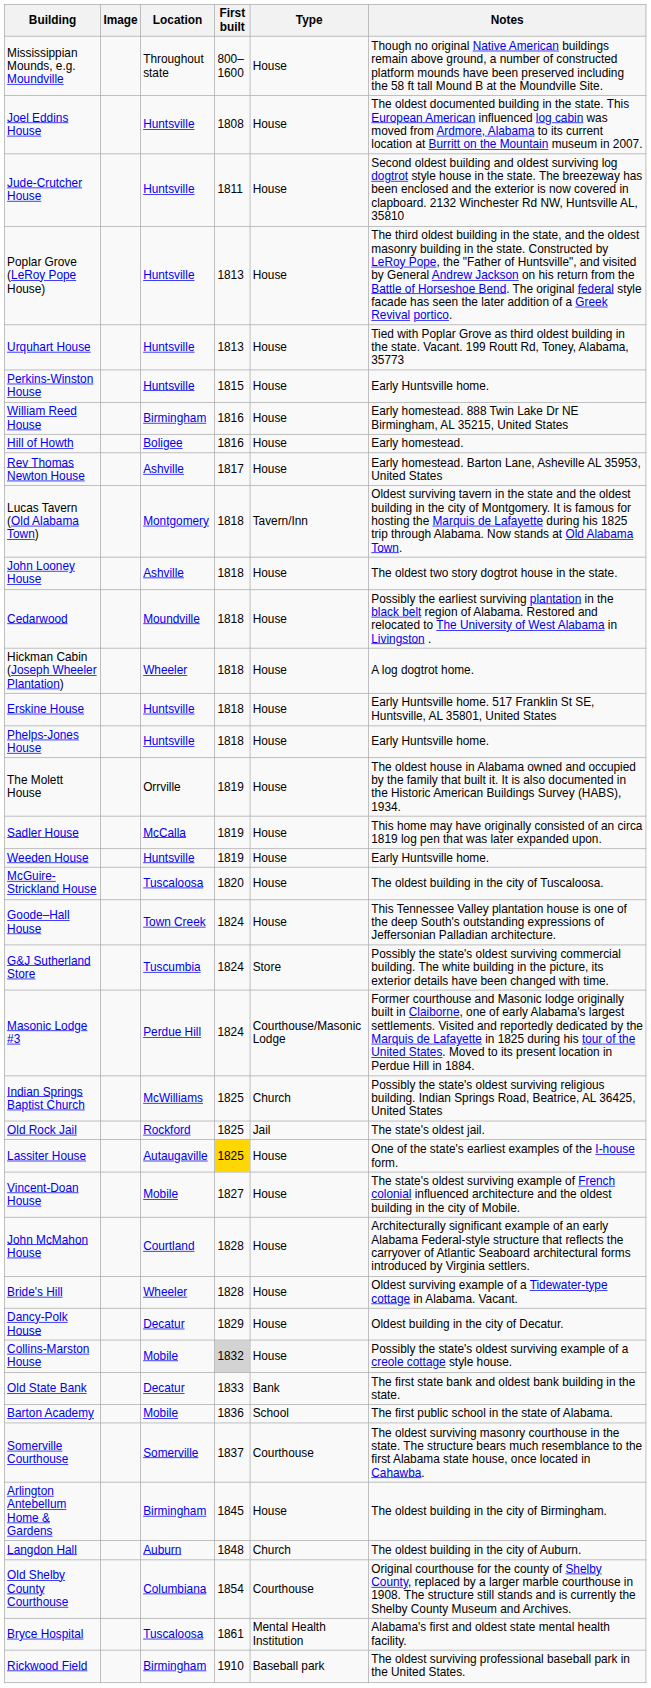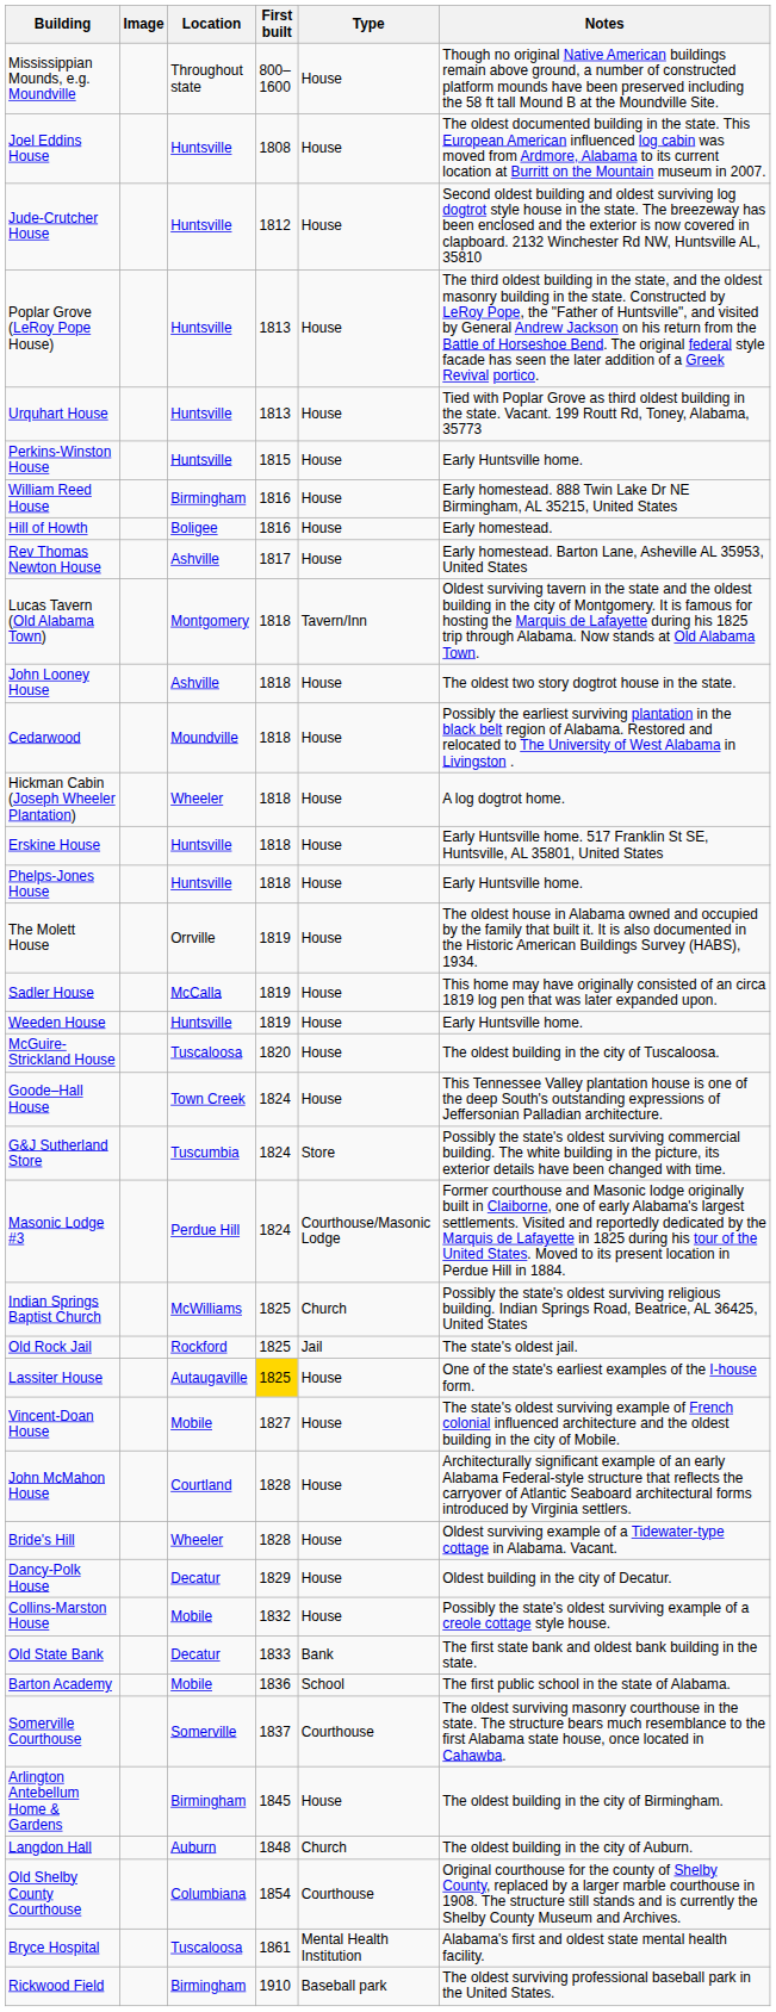Jude-Crutcher House | First built: 1811 -> 1812
Collins-Marston House | First built: lightgrey background -> no background
